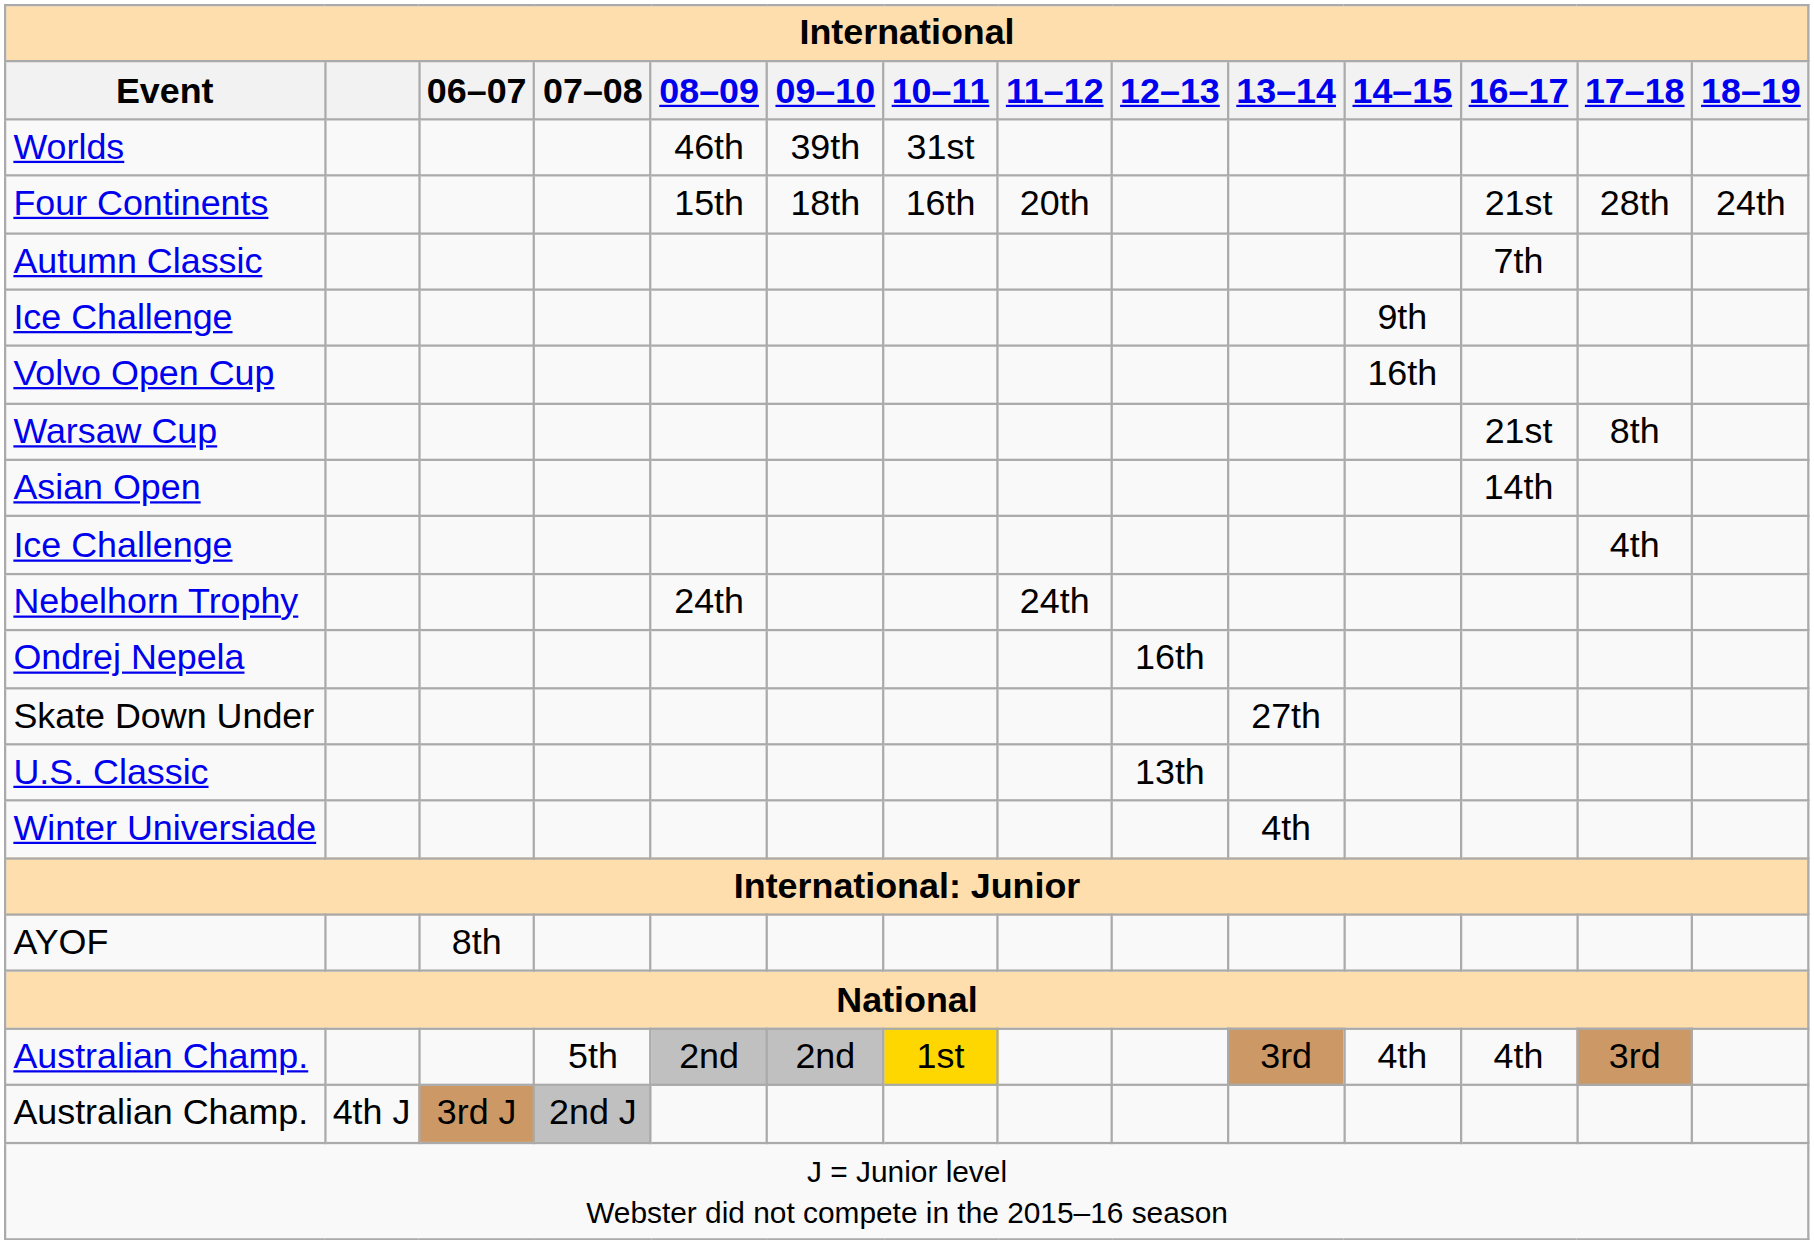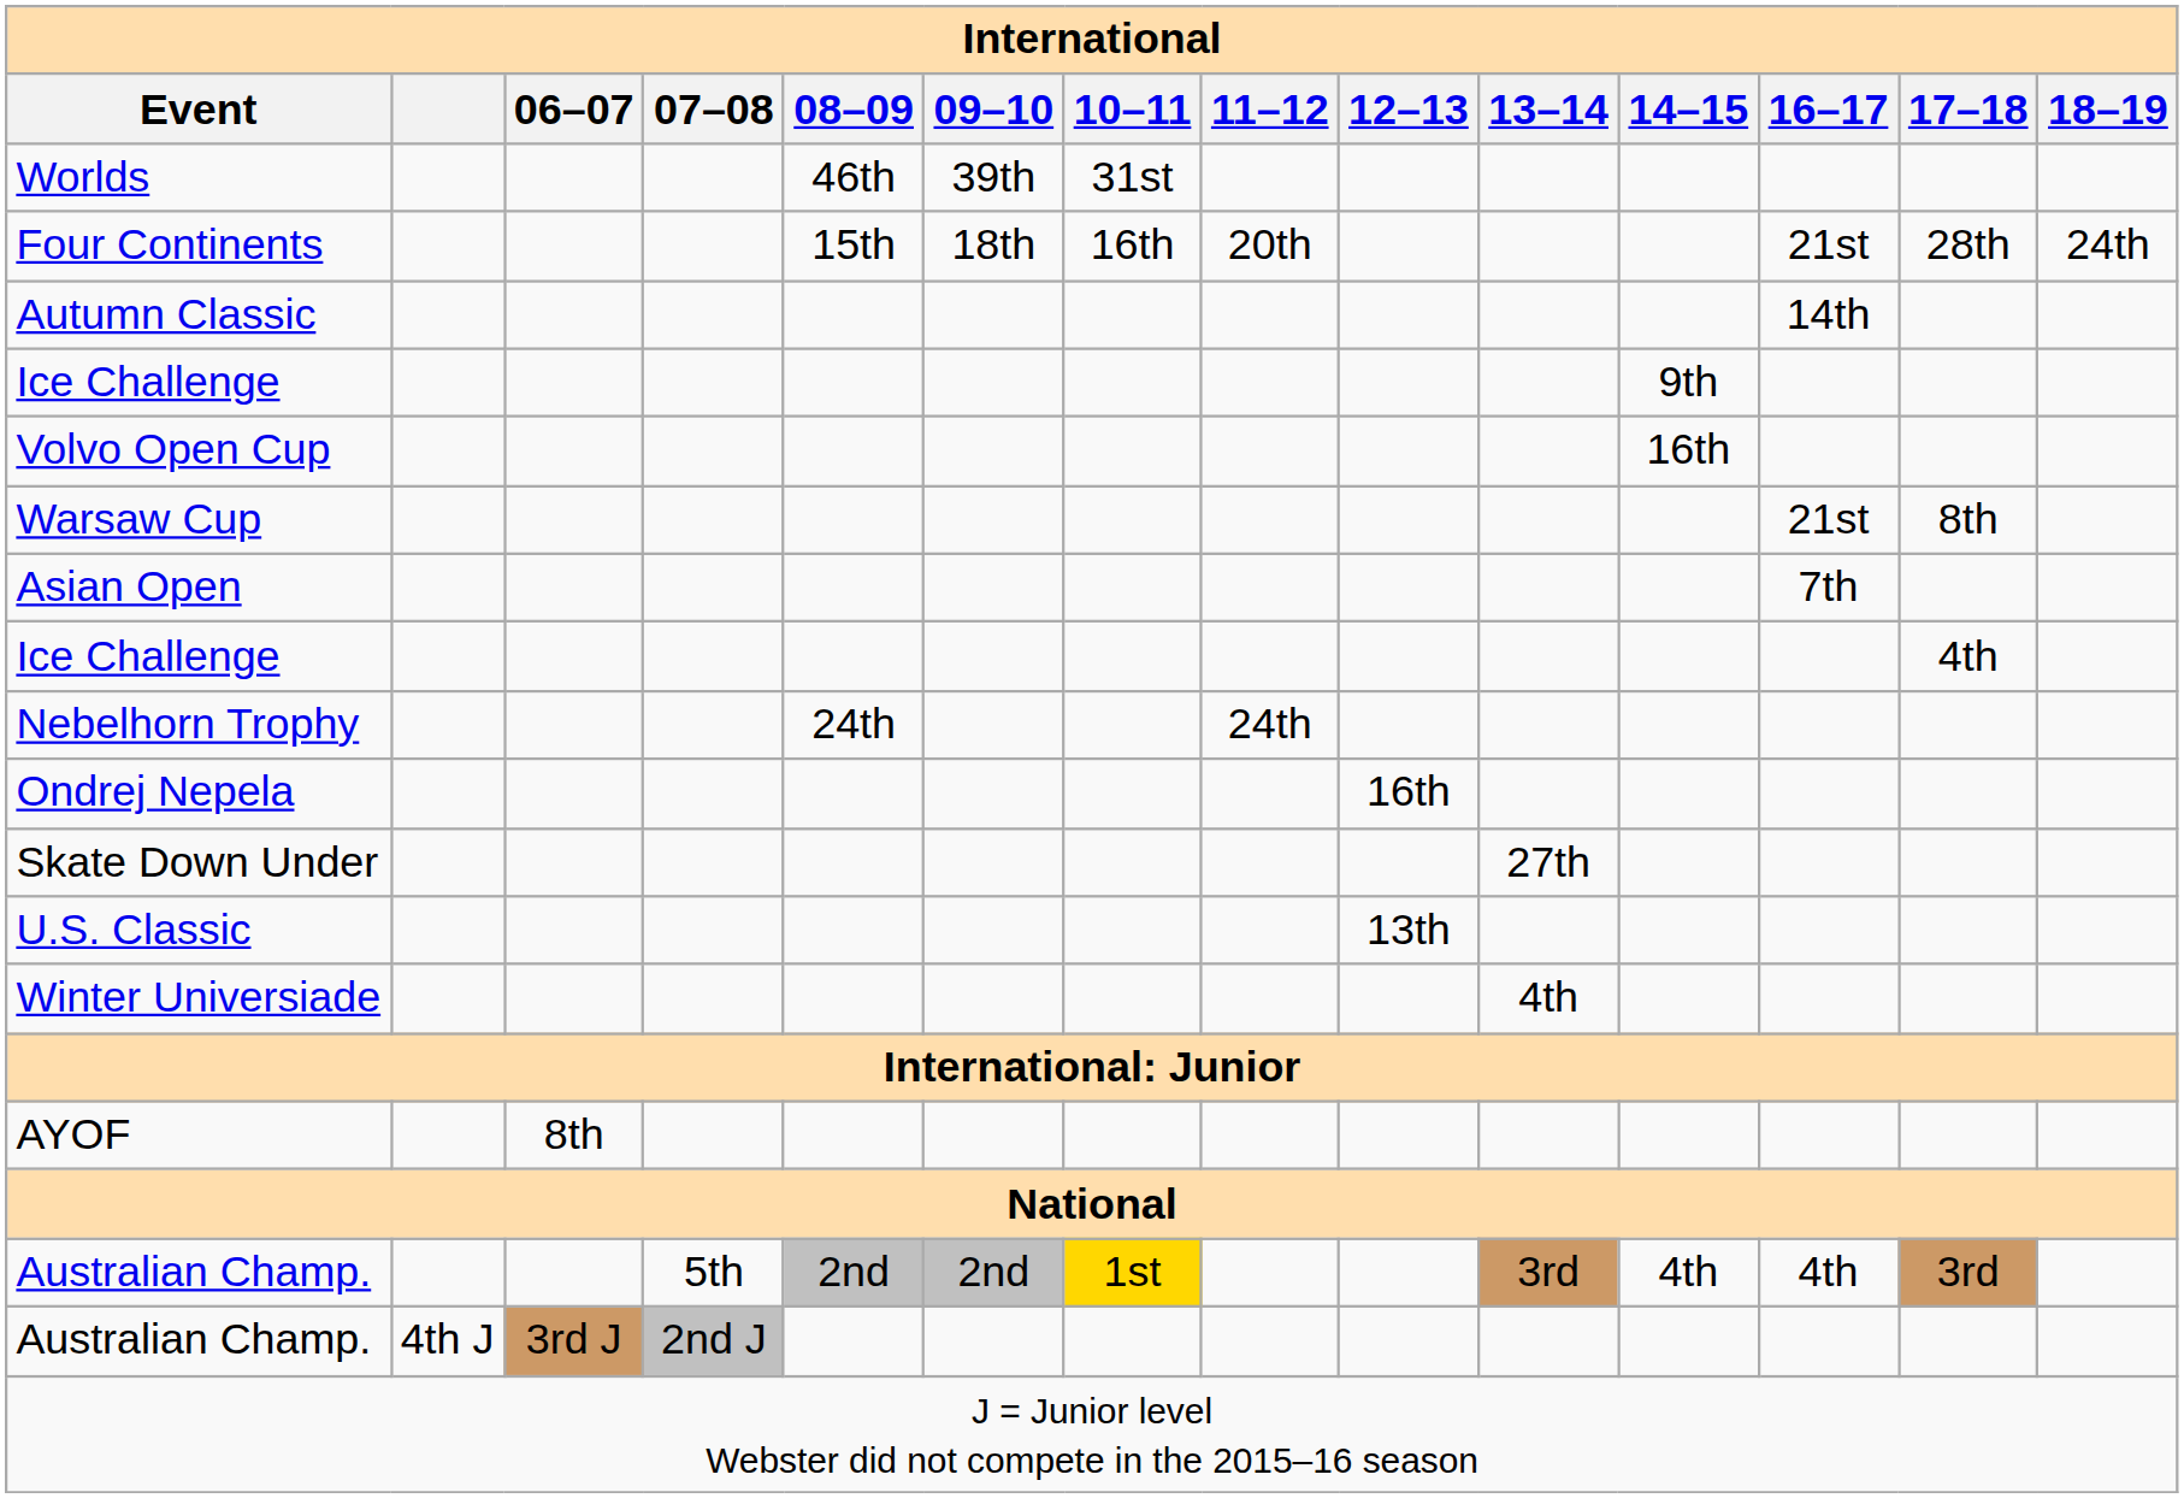Autumn Classic | 16–17: 7th -> 14th
Asian Open | 16–17: 14th -> 7th
